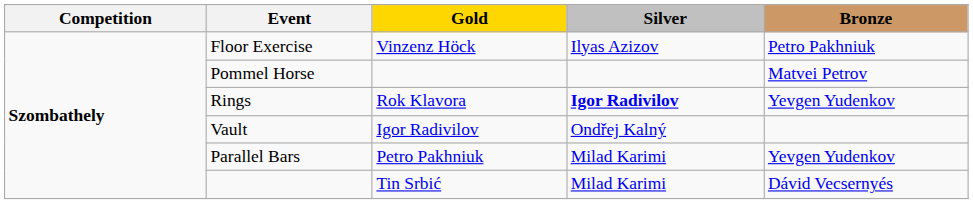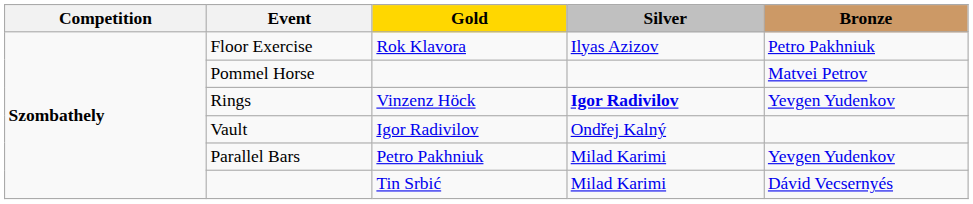Floor Exercise | Gold: Vinzenz Höck -> Rok Klavora
Rings | Gold: Rok Klavora -> Vinzenz Höck
